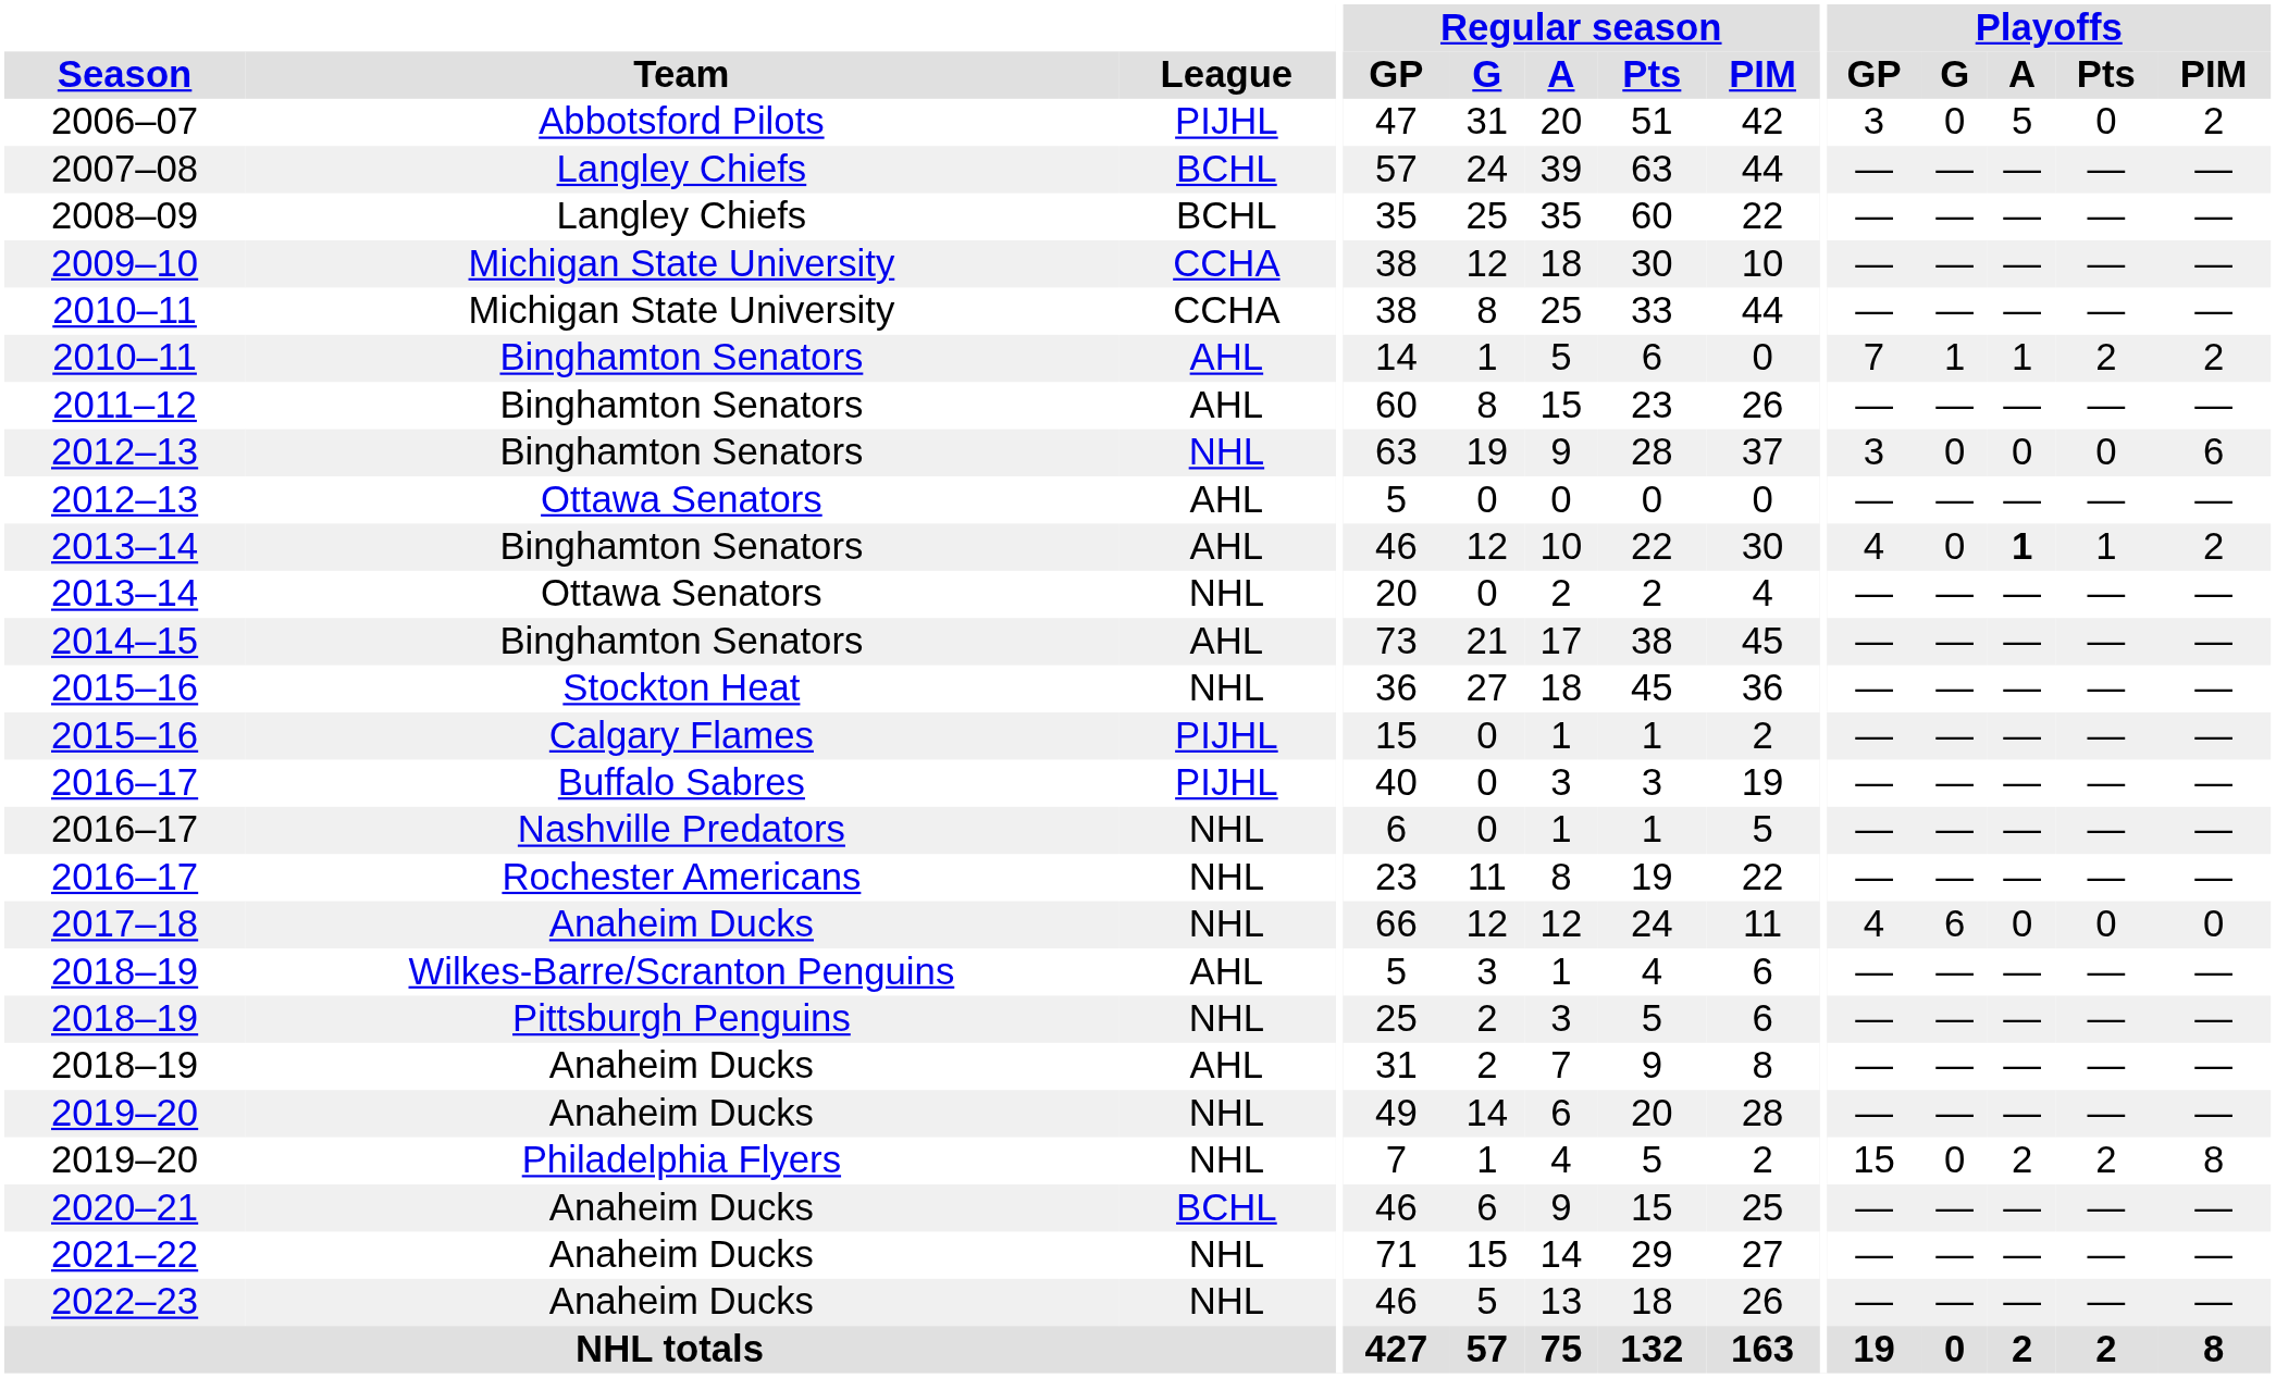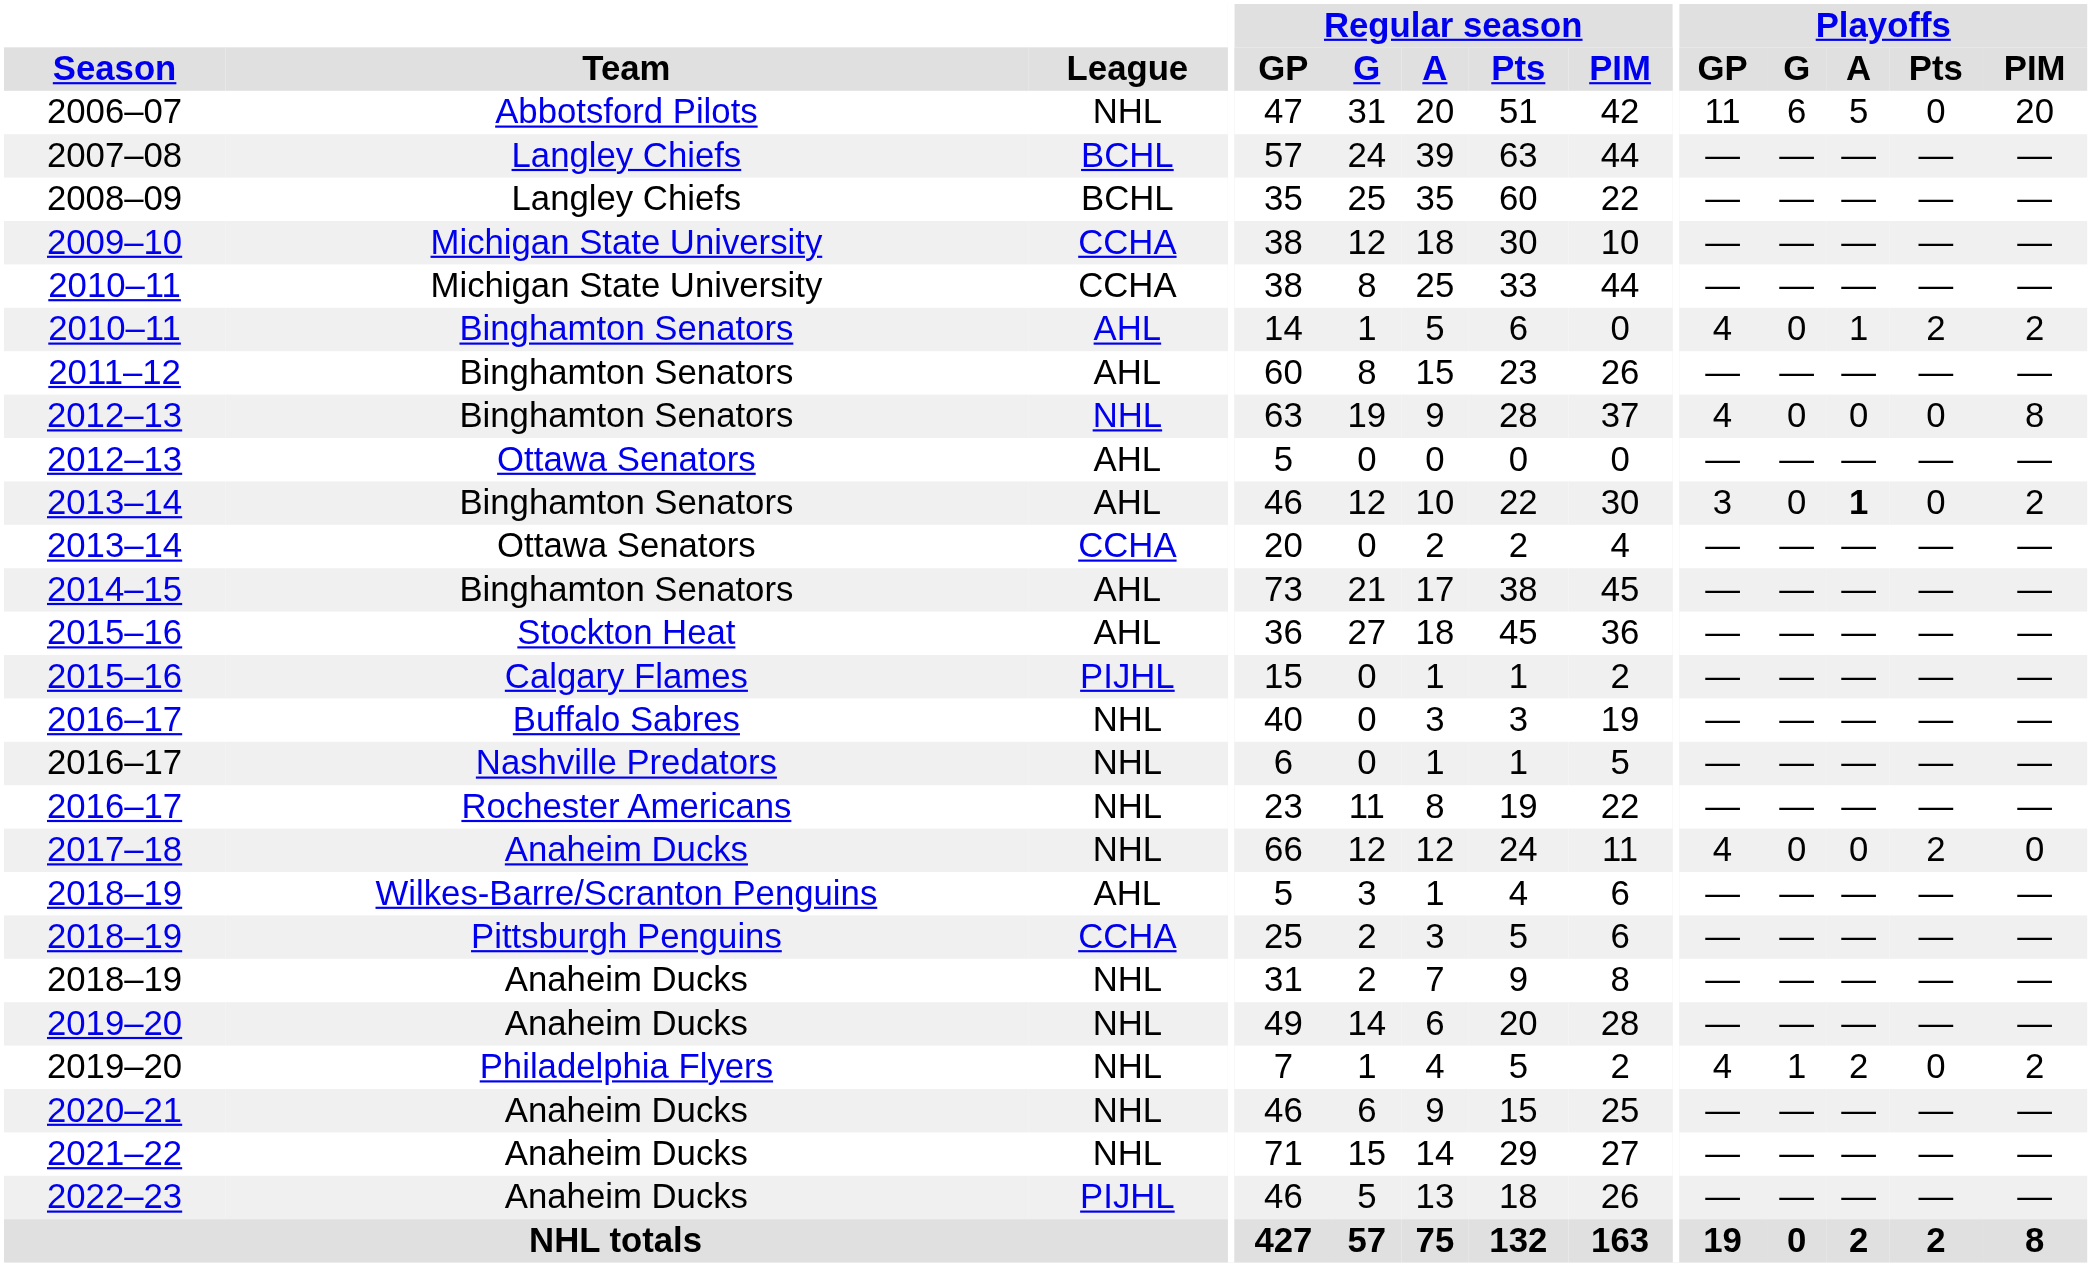2006–07 | League: PIJHL -> NHL
2006–07 | Playoffs / GP: 3 -> 11
2006–07 | Playoffs / G: 0 -> 6
2006–07 | Playoffs / PIM: 2 -> 20
2010–11 / Binghamton Senators | Playoffs / GP: 7 -> 4
2010–11 / Binghamton Senators | Playoffs / G: 1 -> 0
2012–13 / Binghamton Senators | Playoffs / GP: 3 -> 4
2012–13 / Binghamton Senators | Playoffs / PIM: 6 -> 8
2013–14 / Binghamton Senators | Playoffs / GP: 4 -> 3
2013–14 / Binghamton Senators | Playoffs / Pts: 1 -> 0
2013–14 / Ottawa Senators | League: NHL -> CCHA
2015–16 / Stockton Heat | League: NHL -> AHL
2016–17 / Buffalo Sabres | League: PIJHL -> NHL
2017–18 | Playoffs / G: 6 -> 0
2017–18 | Playoffs / Pts: 0 -> 2
2018–19 / Pittsburgh Penguins | League: NHL -> CCHA
2018–19 / Anaheim Ducks | League: AHL -> NHL
2019–20 / Philadelphia Flyers | Playoffs / GP: 15 -> 4
2019–20 / Philadelphia Flyers | Playoffs / G: 0 -> 1
2019–20 / Philadelphia Flyers | Playoffs / Pts: 2 -> 0
2019–20 / Philadelphia Flyers | Playoffs / PIM: 8 -> 2
2020–21 | League: BCHL -> NHL
2022–23 | League: NHL -> PIJHL
